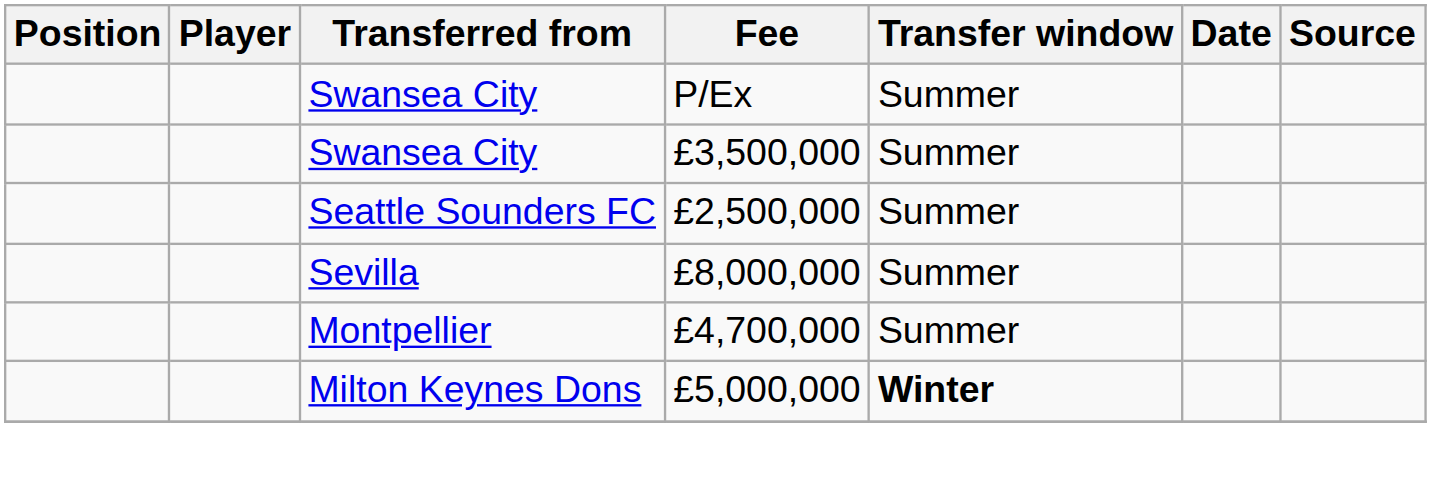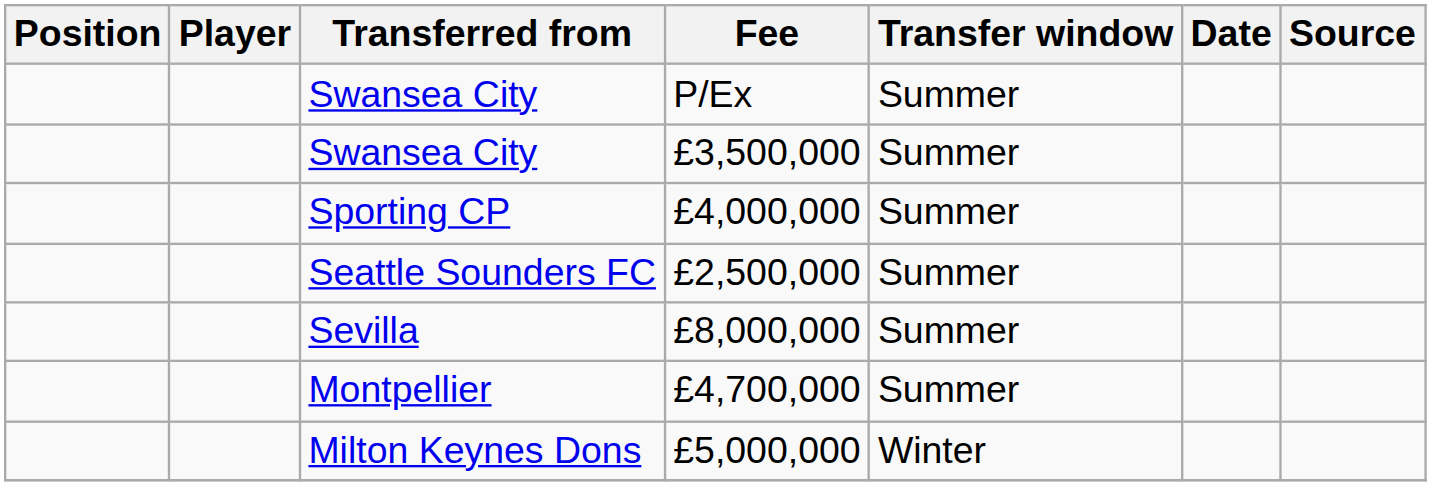+ row: Sporting CP | £4,000,000 | Summer
£5,000,000 | Transfer window: bold -> normal
